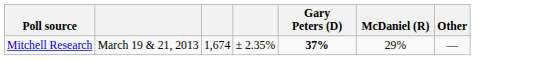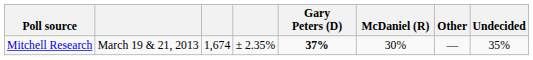+ column: Undecided | 35%
Mitchell Research | McDaniel (R): 29% -> 30%
